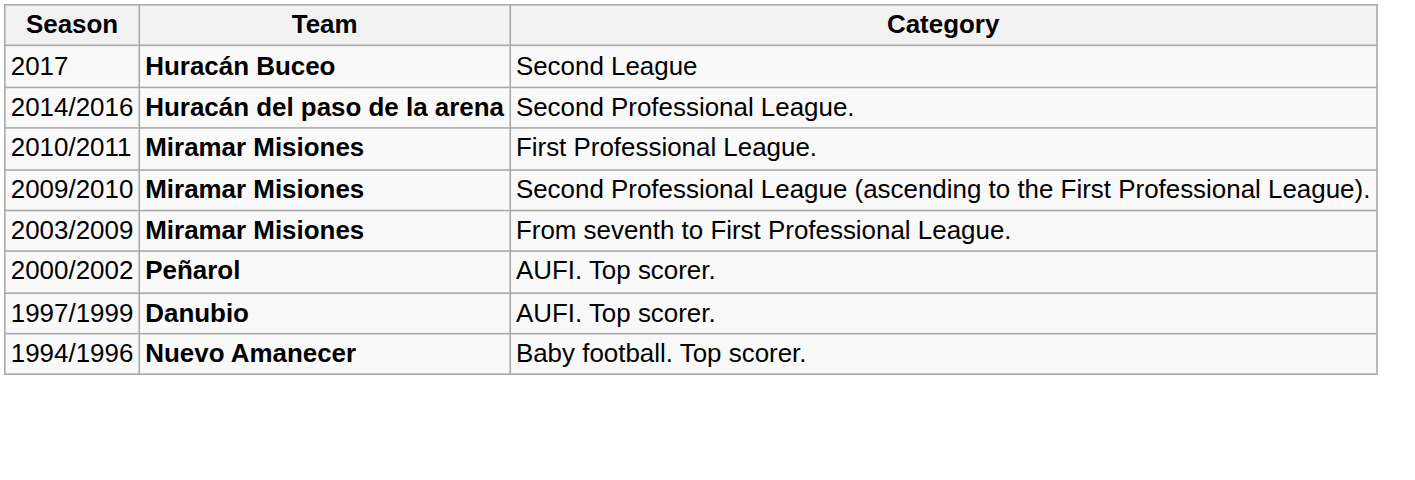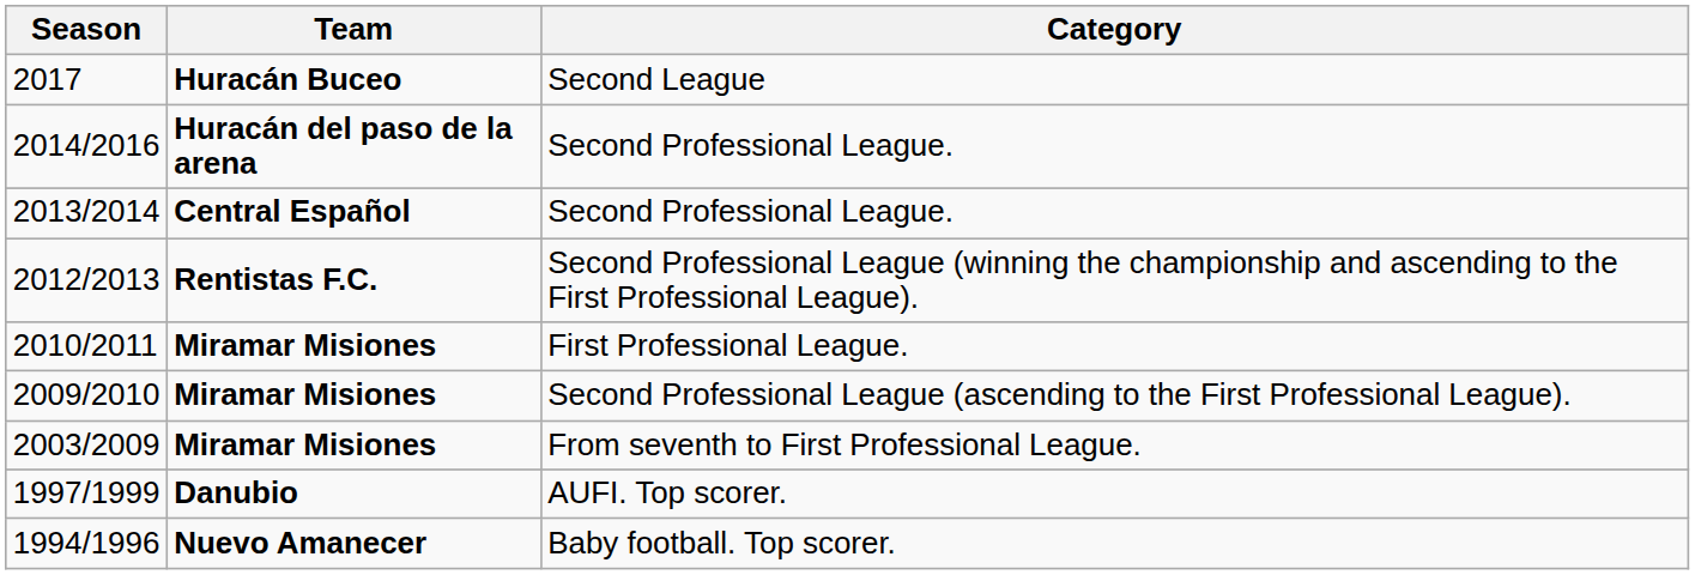+ row: 2013/2014 | Central Español | Second Professional League.
+ row: 2012/2013 | Rentistas F.C. | Second Professional League (winning the championship and ascending to the First Professional League).
- row: 2000/2002 | Peñarol | AUFI. Top scorer.
